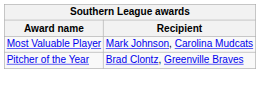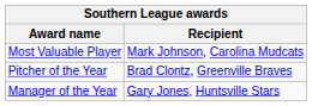+ row: Manager of the Year | Gary Jones, Huntsville Stars
